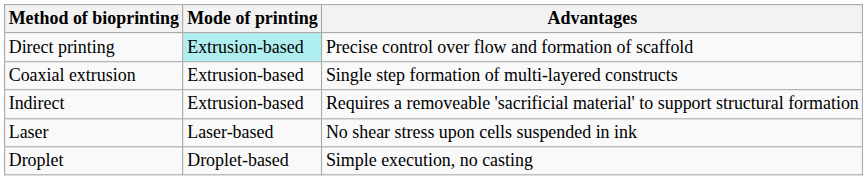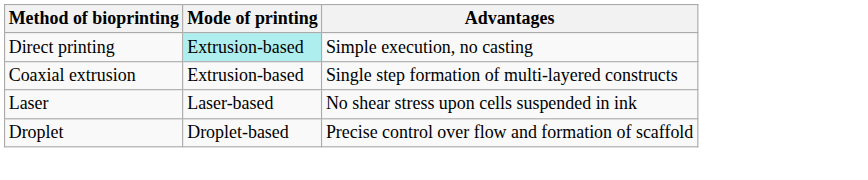Direct printing | Advantages: Precise control over flow and formation of scaffold -> Simple execution, no casting
- row: Indirect | Extrusion-based | Requires a removeable 'sacrificial material' to support structural formation
Droplet | Advantages: Simple execution, no casting -> Precise control over flow and formation of scaffold
